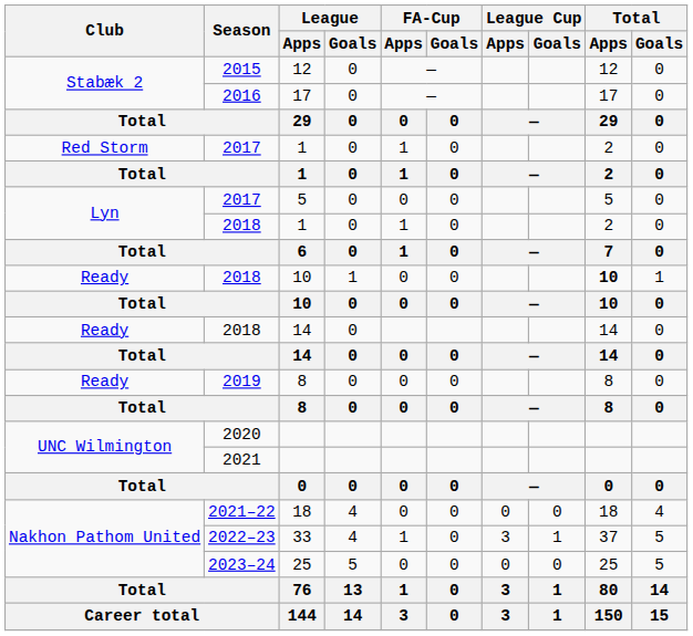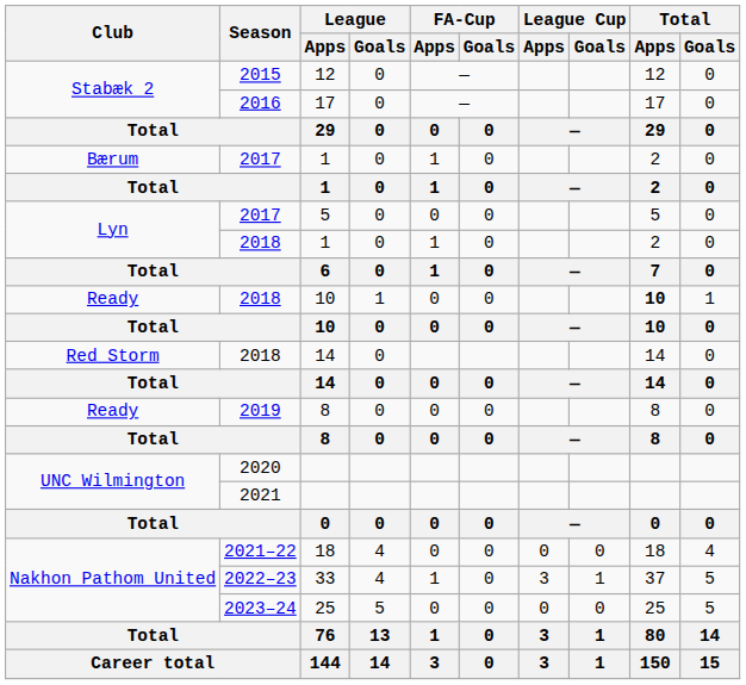2017 / 1 | Club: Red Storm -> Bærum
2018 / 14 | Club: Ready -> Red Storm
